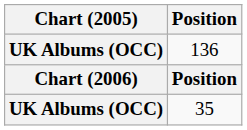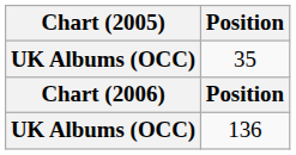rows swapped: 35 <-> 136
